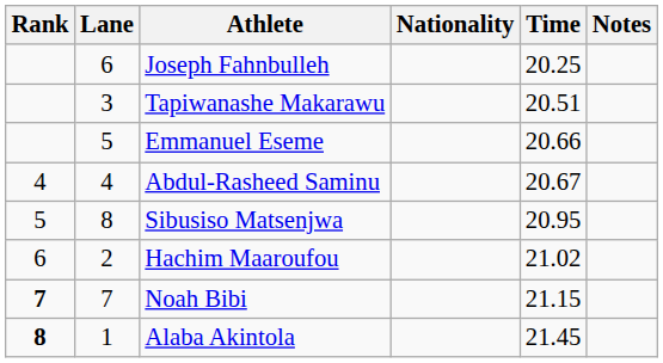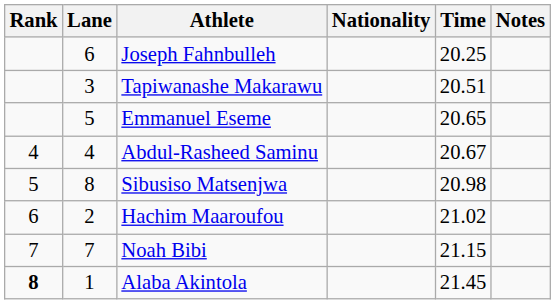Emmanuel Eseme | Time: 20.66 -> 20.65
Sibusiso Matsenjwa | Time: 20.95 -> 20.98
Noah Bibi | Rank: bold -> normal
